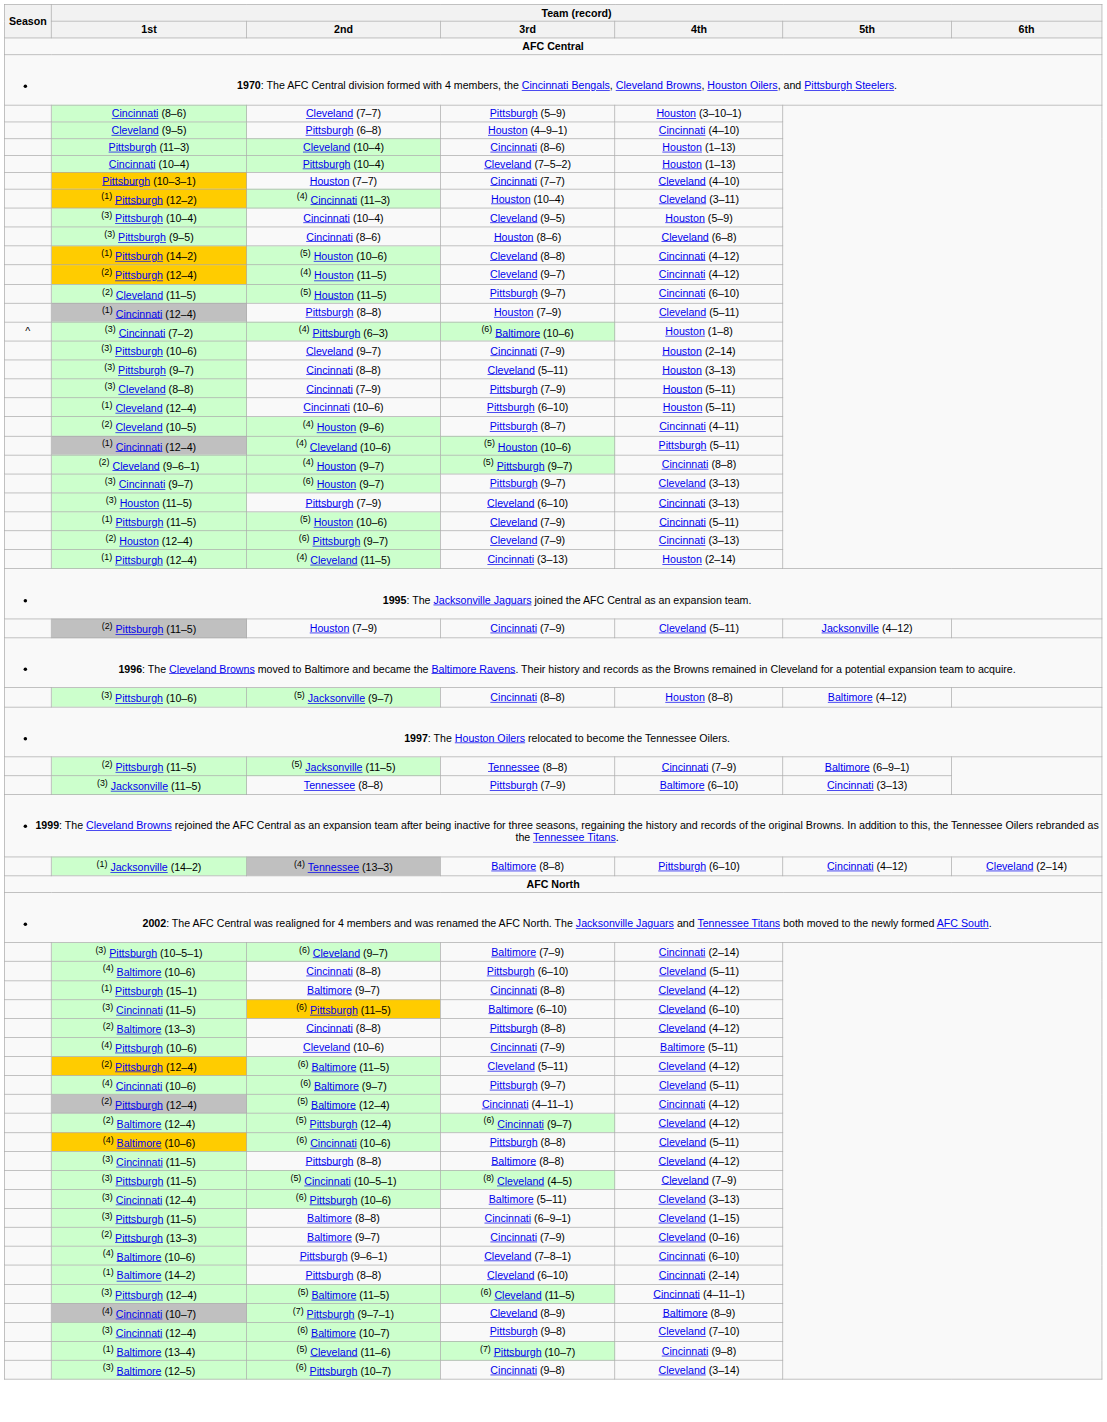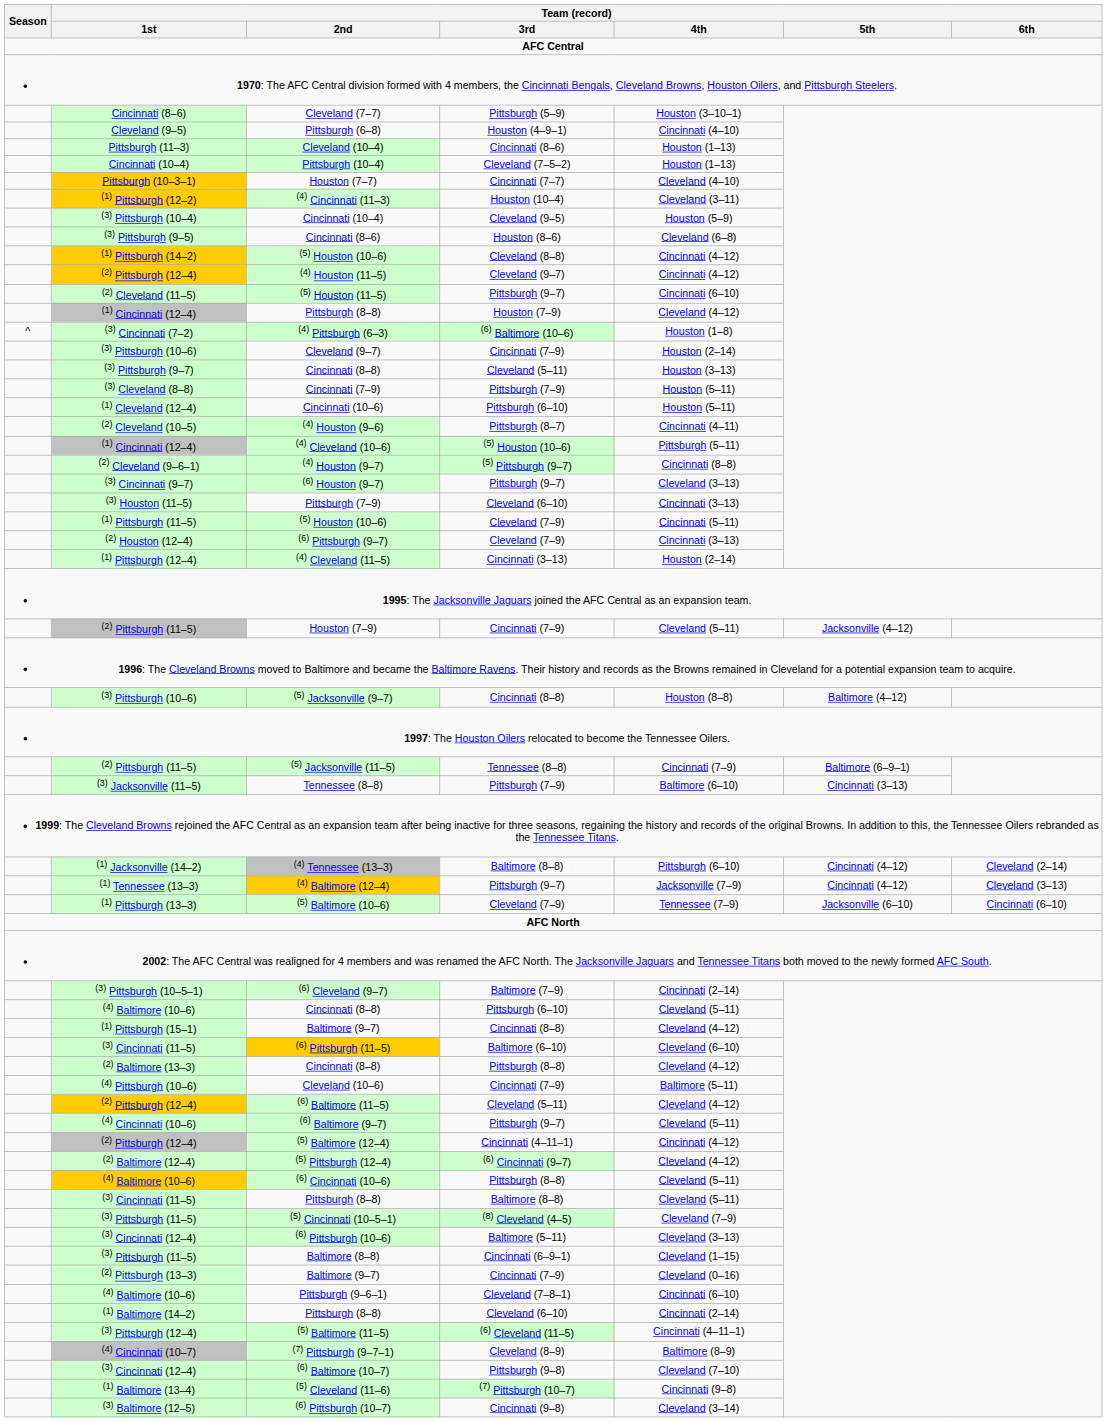(1) Cincinnati (12–4) / Pittsburgh (8–8) | Team (record) / 4th: Cleveland (5–11) -> Cleveland (4–12)
+ row: (1) Tennessee (13–3) | (4) Baltimore (12–4) | Pittsburgh (9–7) | Jacksonville (7–9) | Cincinnati (4–12) | Cleveland (3–13)
+ row: (1) Pittsburgh (13–3) | (5) Baltimore (10–6) | Cleveland (7–9) | Tennessee (7–9) | Jacksonville (6–10) | Cincinnati (6–10)
(3) Cincinnati (11–5) / Pittsburgh (8–8) | Team (record) / 4th: Cleveland (4–12) -> Cleveland (5–11)
